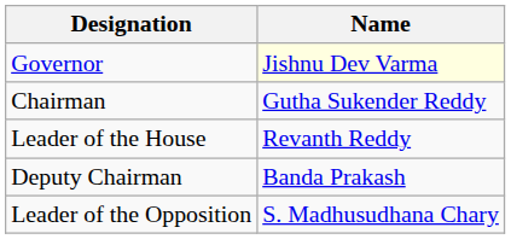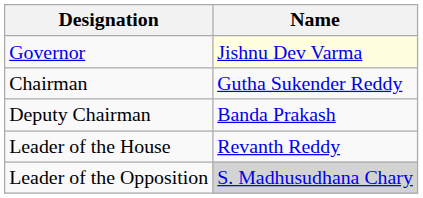rows swapped: Deputy Chairman <-> Leader of the House
Leader of the Opposition | Name: no background -> lightgrey background
